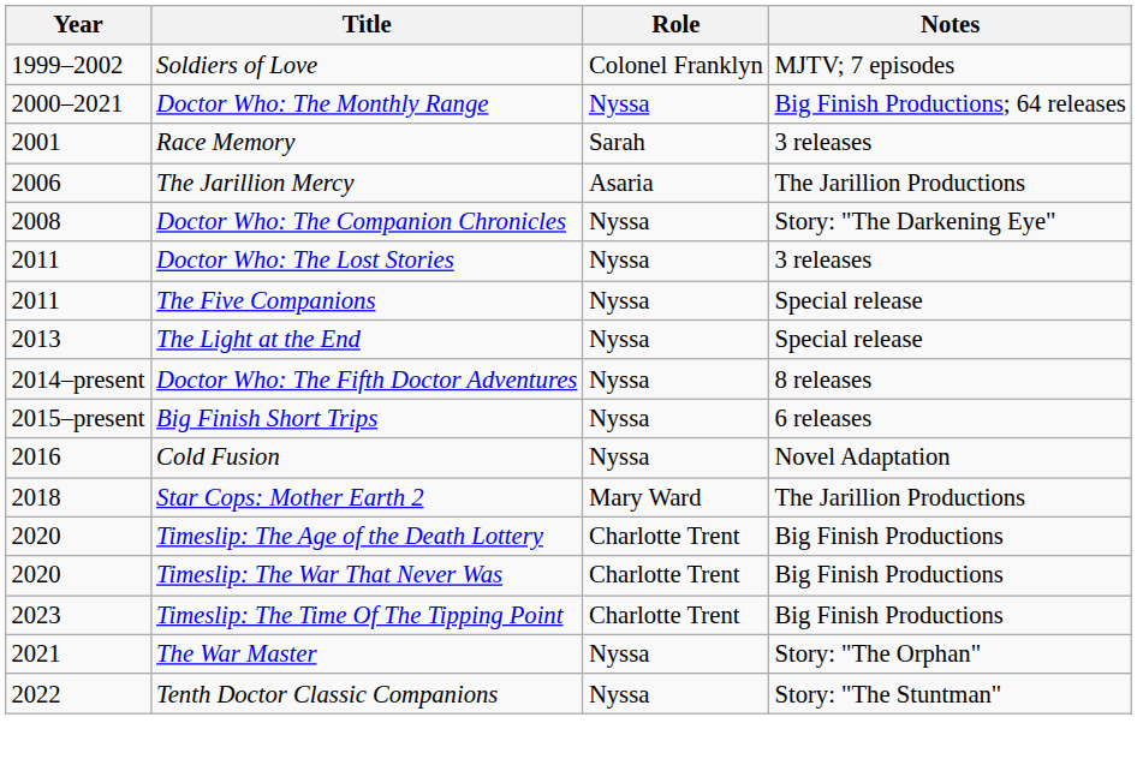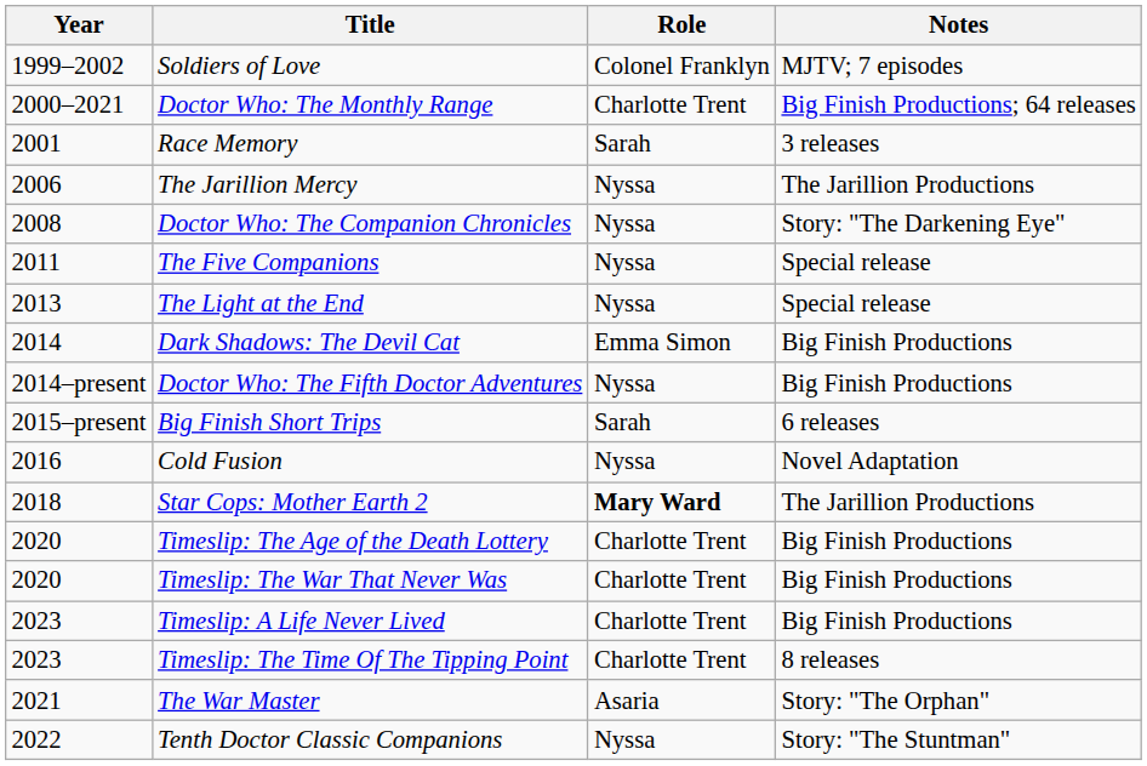Doctor Who: The Monthly Range | Role: Nyssa -> Charlotte Trent
The Jarillion Mercy | Role: Asaria -> Nyssa
- row: 2011 | Doctor Who: The Lost Stories | Nyssa | 3 releases
+ row: 2014 | Dark Shadows: The Devil Cat | Emma Simon | Big Finish Productions
Doctor Who: The Fifth Doctor Adventures | Notes: 8 releases -> Big Finish Productions
Big Finish Short Trips | Role: Nyssa -> Sarah
Star Cops: Mother Earth 2 | Role: normal -> bold
+ row: 2023 | Timeslip: A Life Never Lived | Charlotte Trent | Big Finish Productions
Timeslip: The Time Of The Tipping Point | Notes: Big Finish Productions -> 8 releases
The War Master | Role: Nyssa -> Asaria
